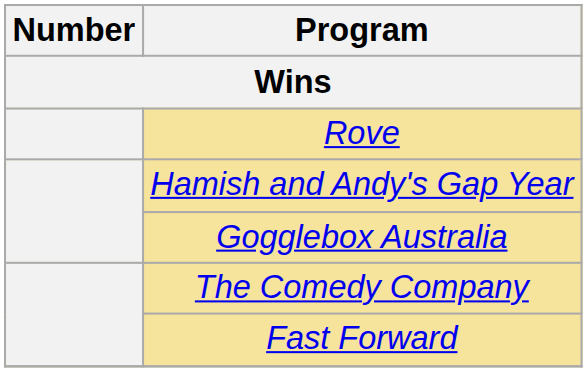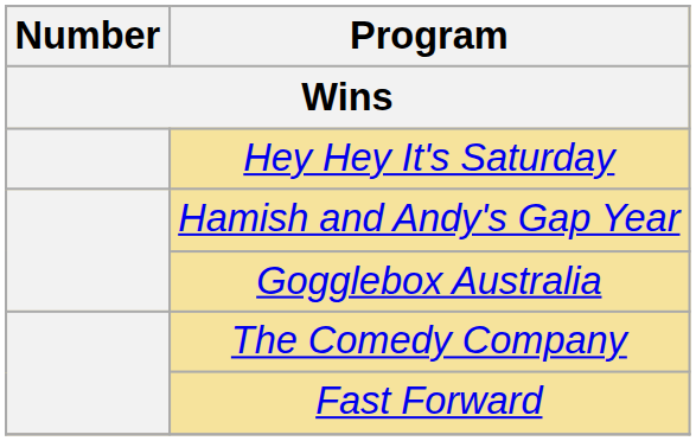+ row: Hey Hey It's Saturday
- row: Rove
